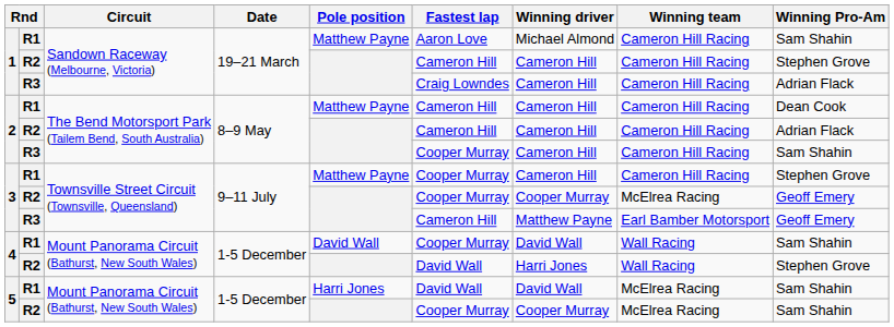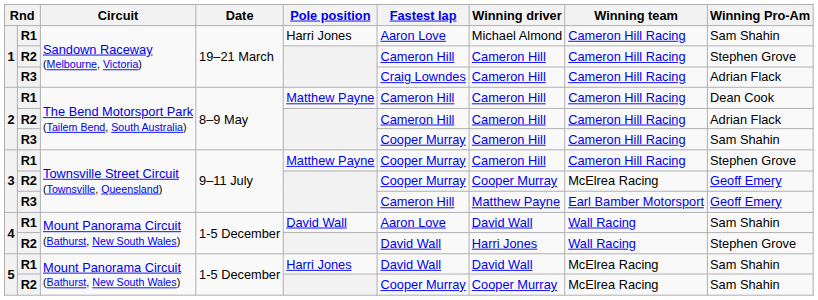1 / R1 | Pole position: Matthew Payne -> Harri Jones
4 / R1 | Fastest lap: Cooper Murray -> Aaron Love
